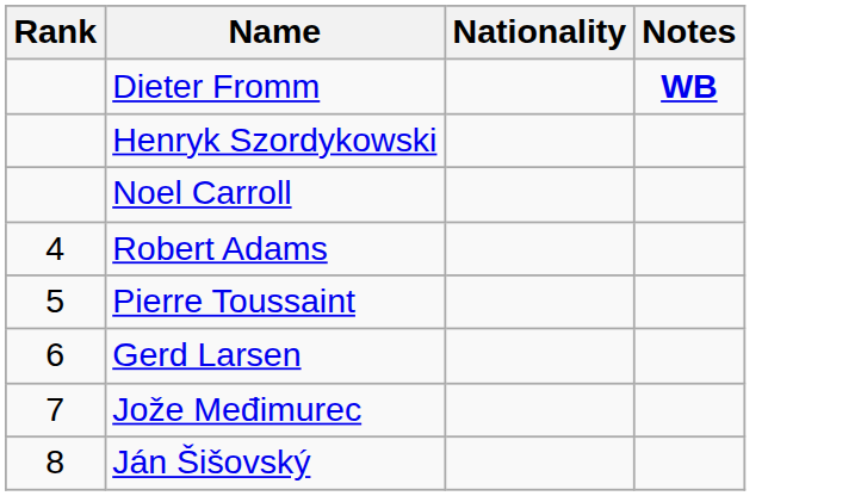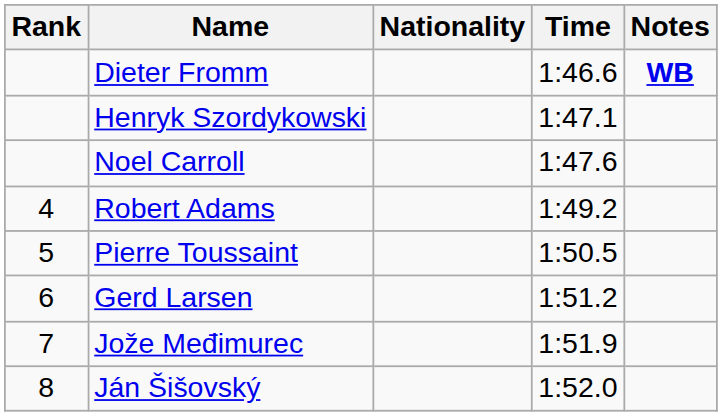+ column: Time | 1:46.6 | 1:47.1 | 1:47.6 | 1:49.2 | 1:50.5 | 1:51.2 | 1:51.9 | 1:52.0
